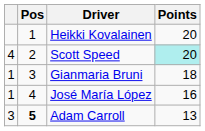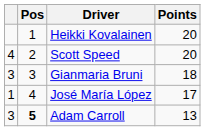Scott Speed | Points: paleturquoise background -> no background
Gianmaria Bruni | column 1: 1 -> 3
José María López | Points: 16 -> 17
